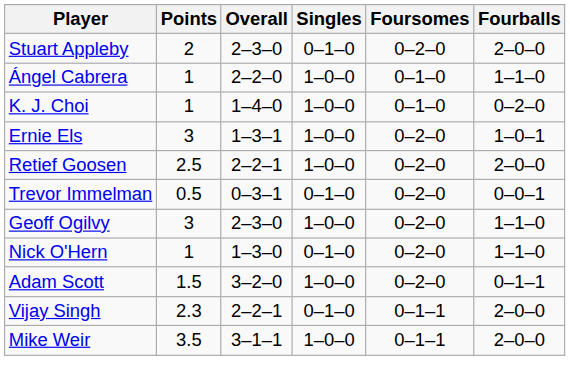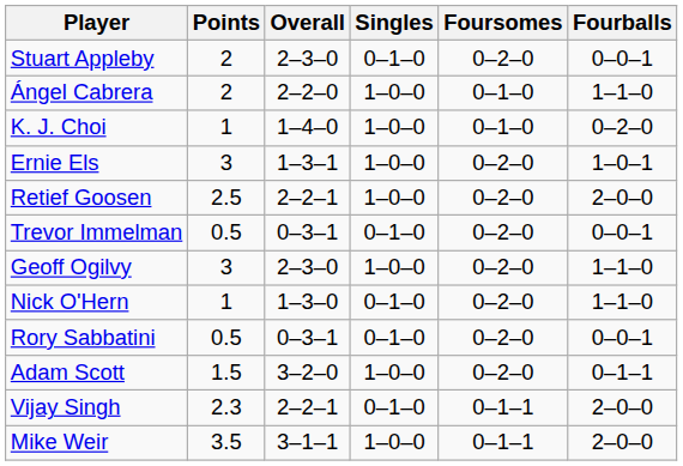Stuart Appleby | Fourballs: 2–0–0 -> 0–0–1
Ángel Cabrera | Points: 1 -> 2
+ row: Rory Sabbatini | 0.5 | 0–3–1 | 0–1–0 | 0–2–0 | 0–0–1
